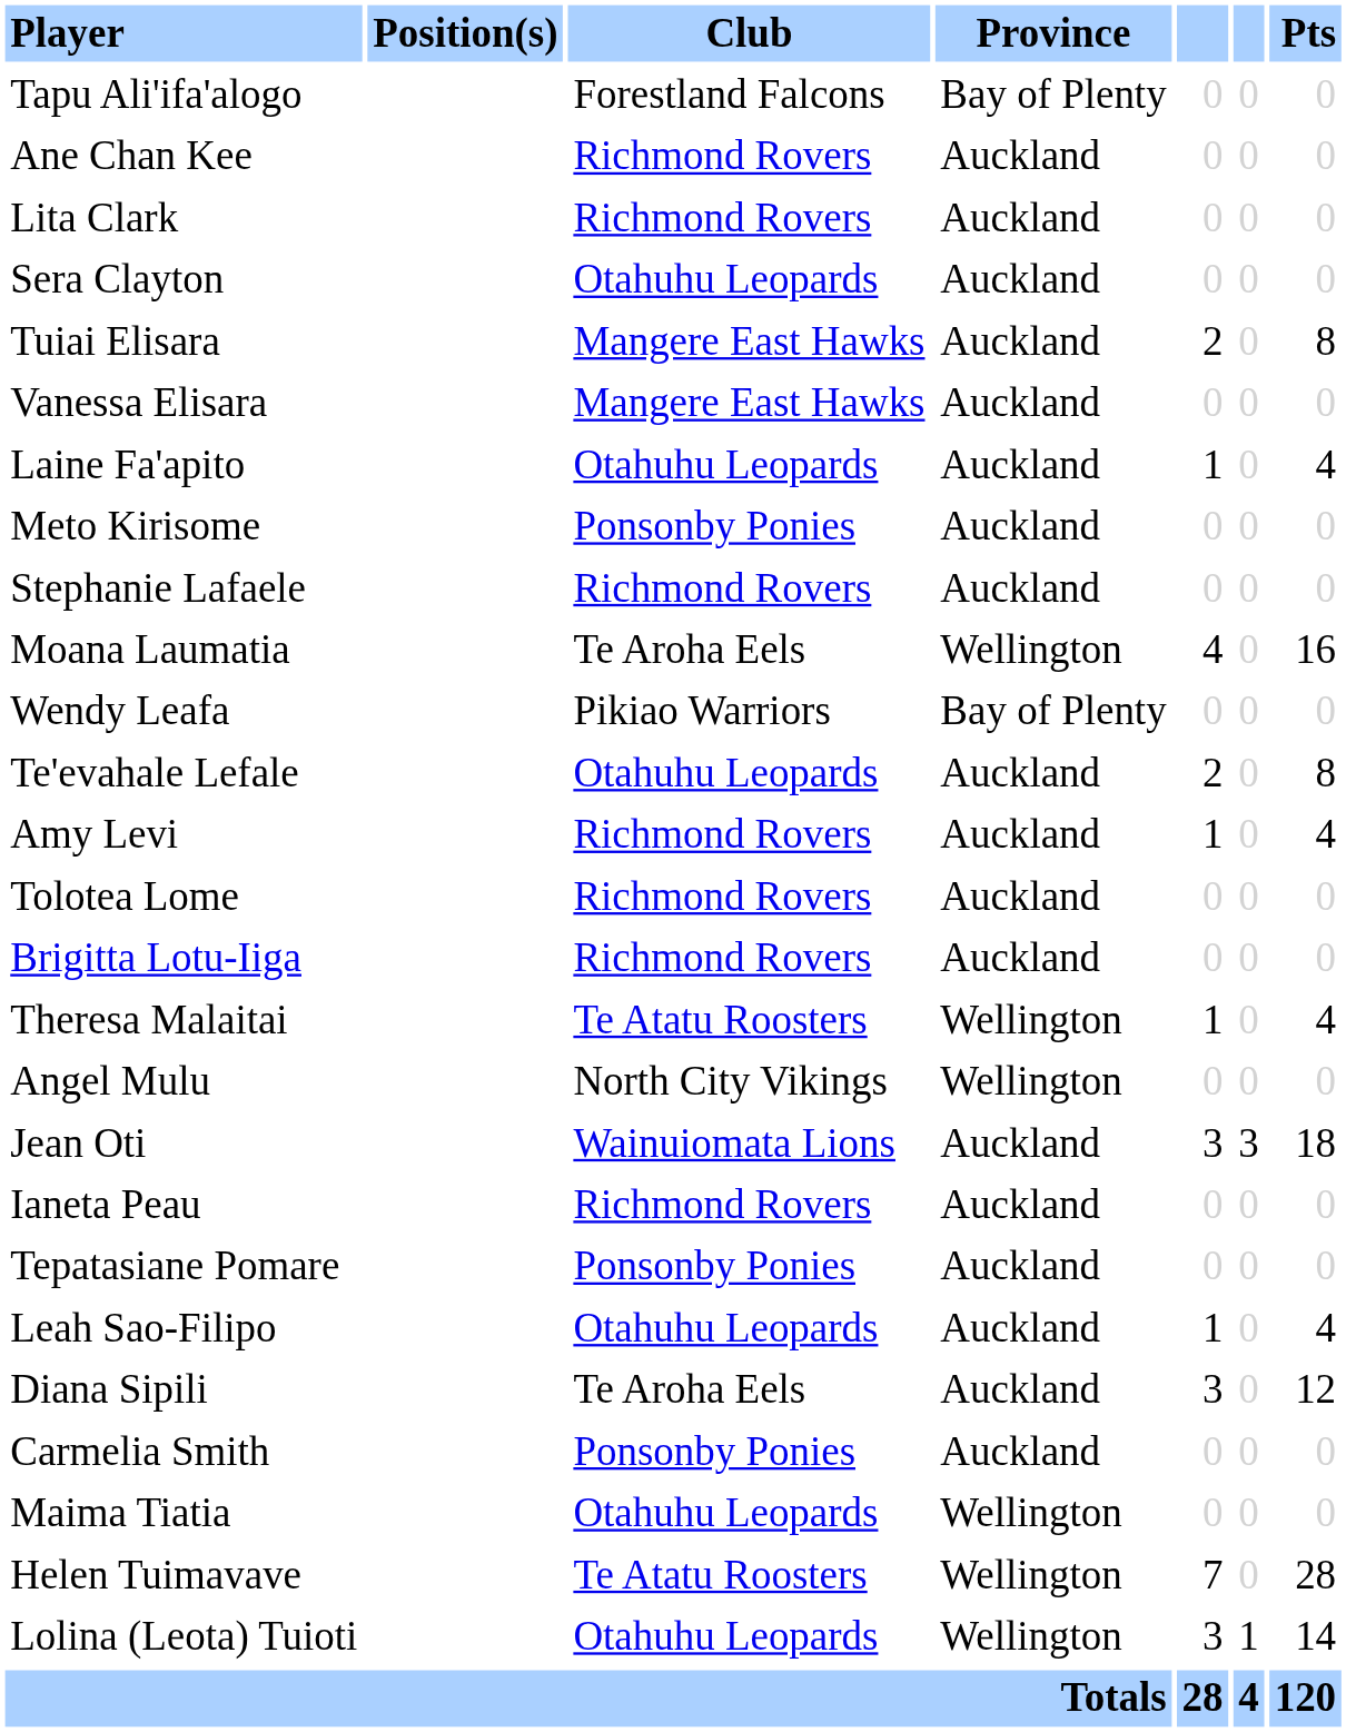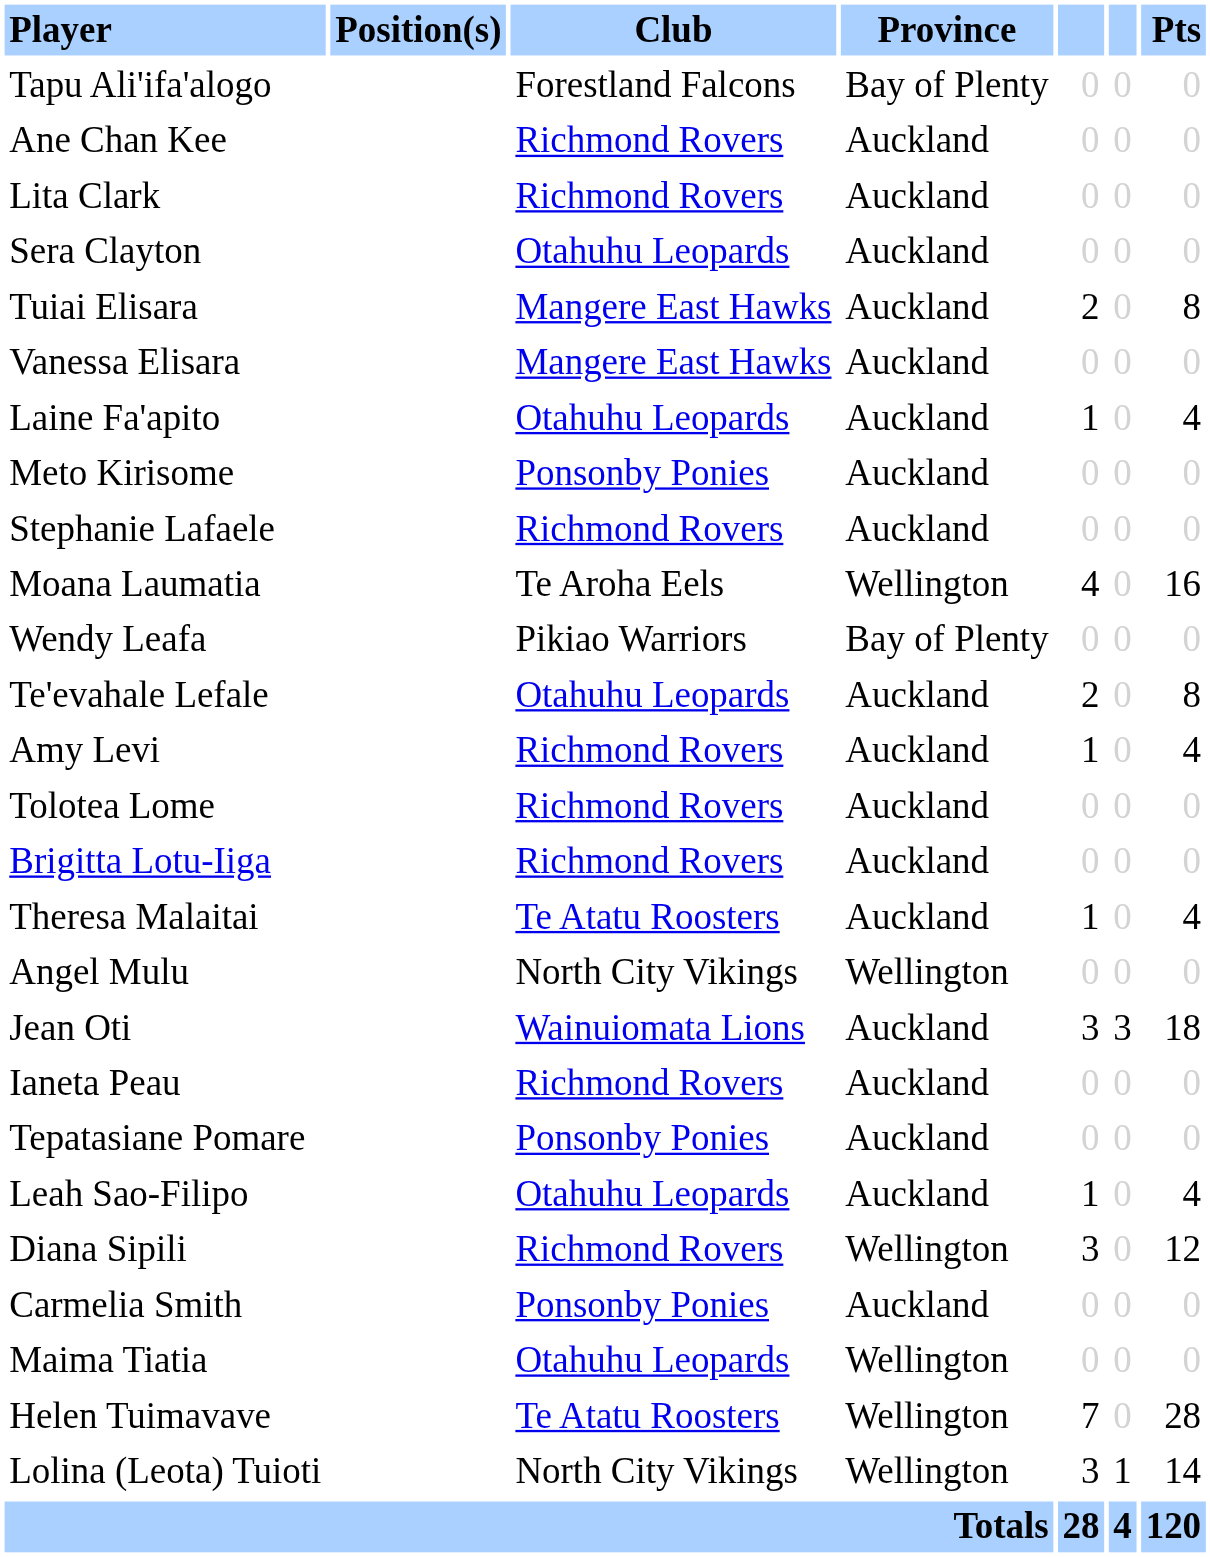Theresa Malaitai | Province: Wellington -> Auckland
Diana Sipili | Club: Te Aroha Eels -> Richmond Rovers
Diana Sipili | Province: Auckland -> Wellington
Lolina (Leota) Tuioti | Club: Otahuhu Leopards -> North City Vikings
